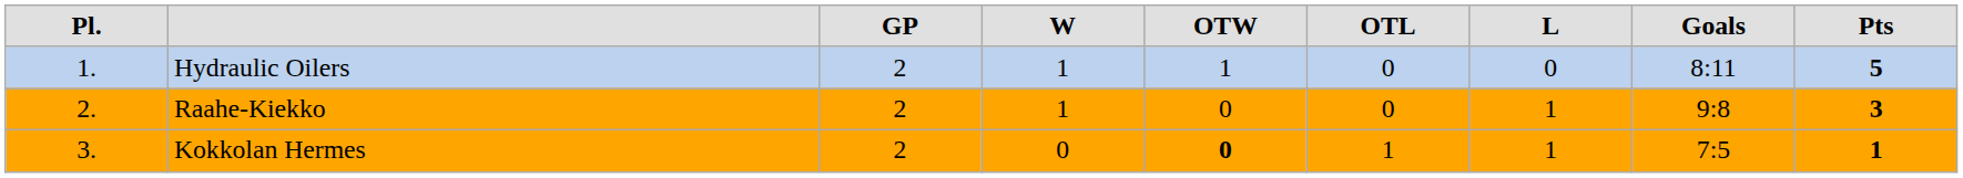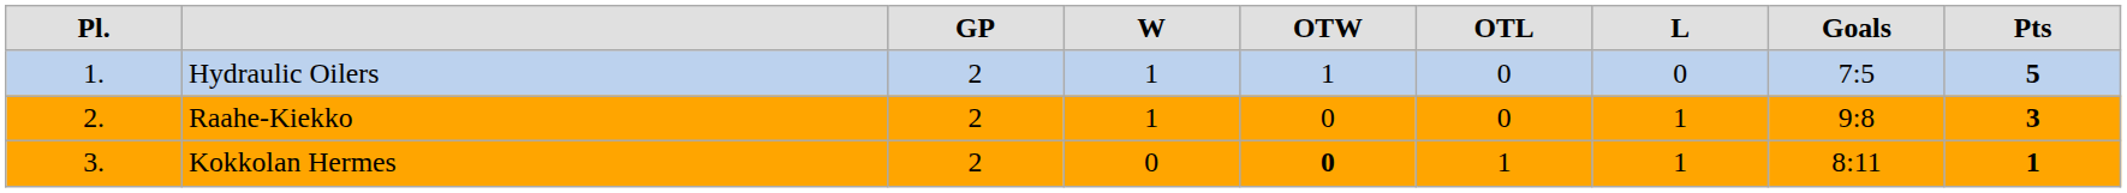Hydraulic Oilers | column 8: 8:11 -> 7:5
Kokkolan Hermes | column 8: 7:5 -> 8:11
